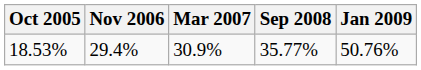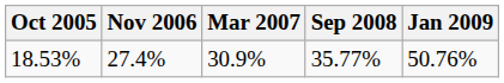18.53% | Nov 2006: 29.4% -> 27.4%
